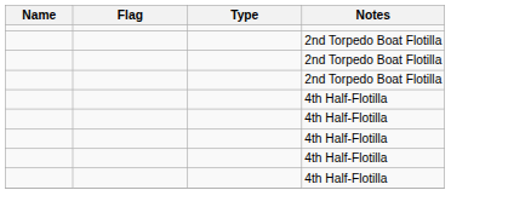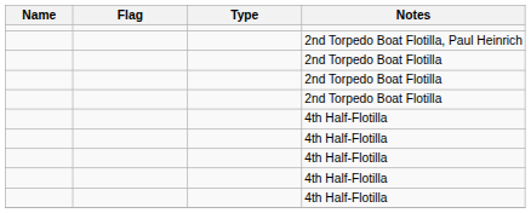+ row: 2nd Torpedo Boat Flotilla, Paul Heinrich
